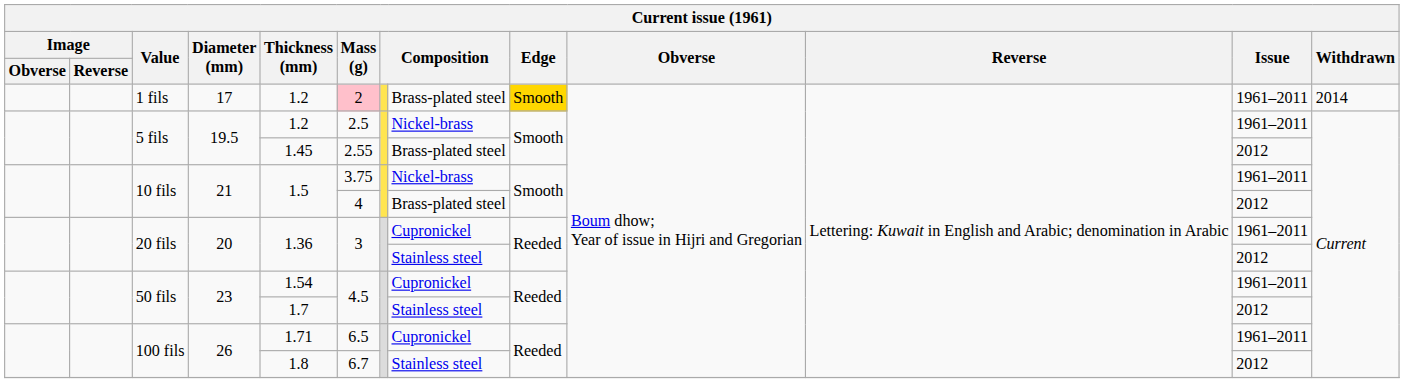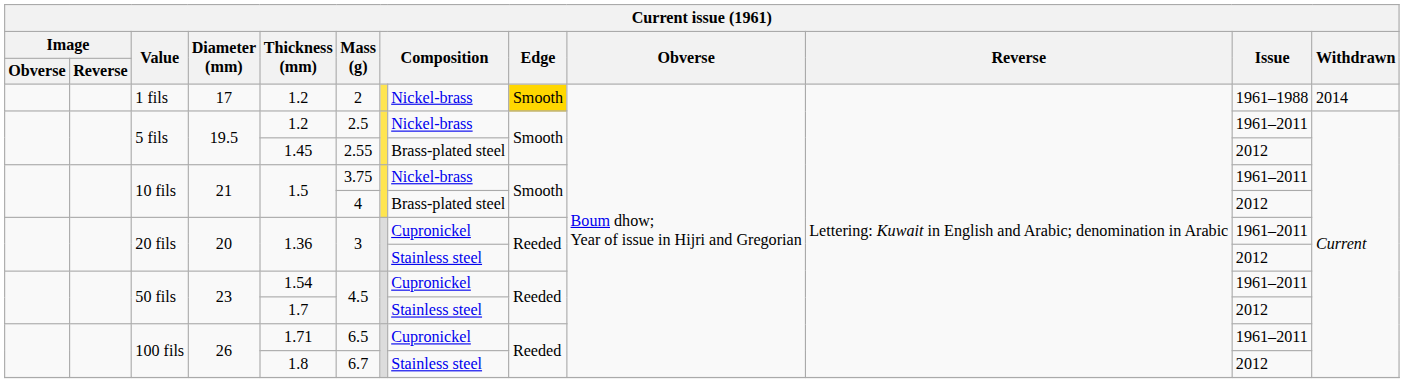1 fils | Mass (g): pink background -> no background
1 fils | column 8: Brass-plated steel -> Nickel-brass
1 fils | Issue: 1961–2011 -> 1961–1988
